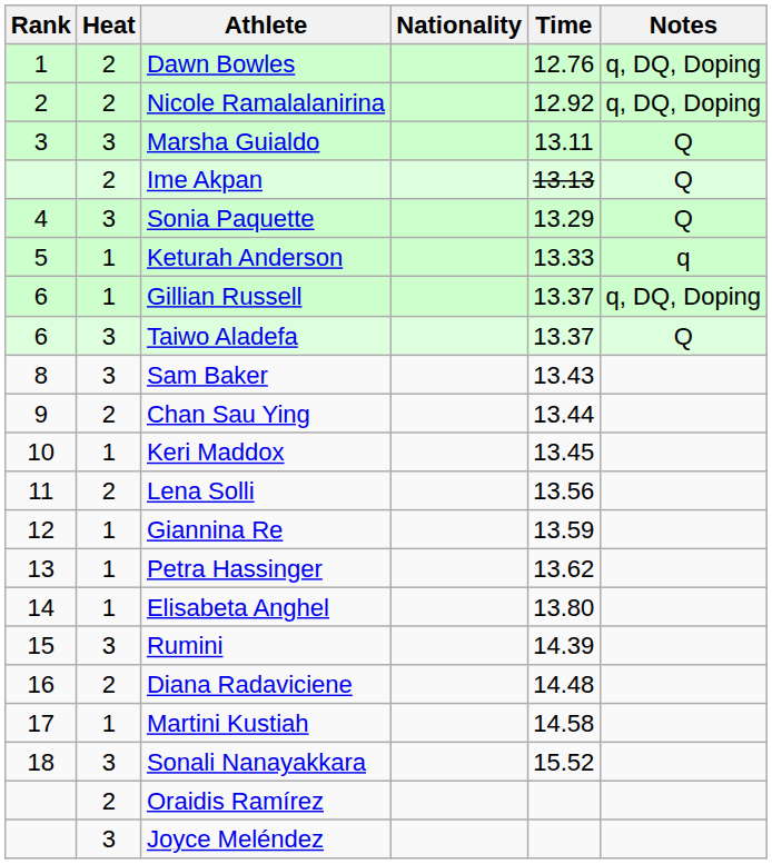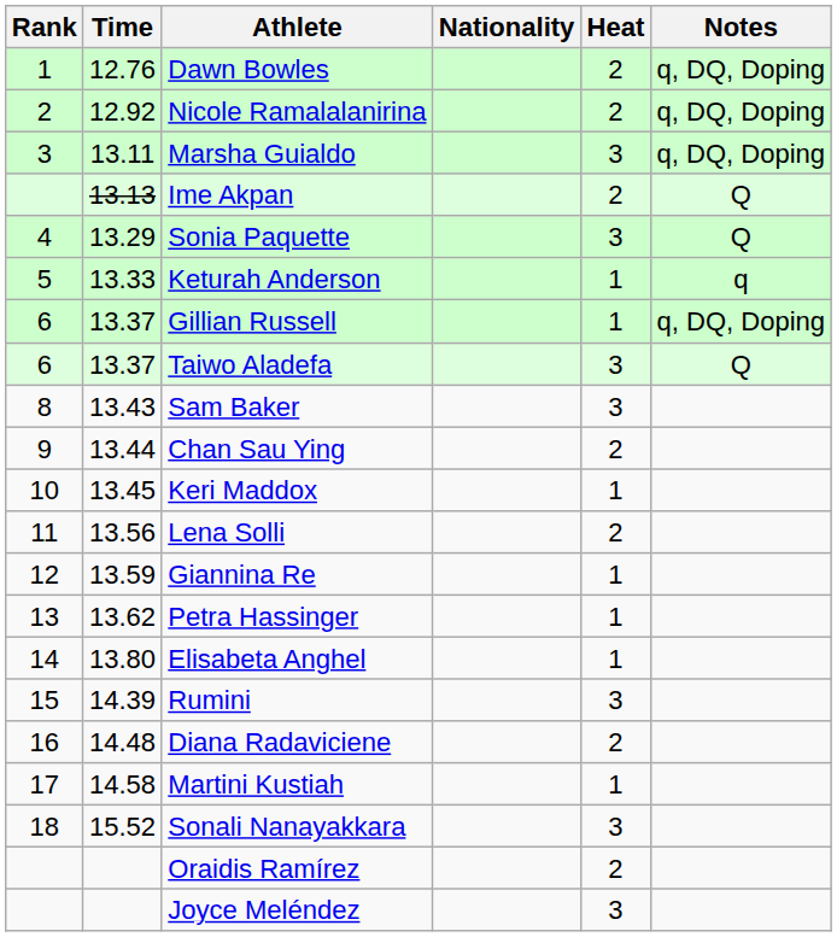columns swapped: Heat <-> Time
Marsha Guialdo | Notes: Q -> q, DQ, Doping
